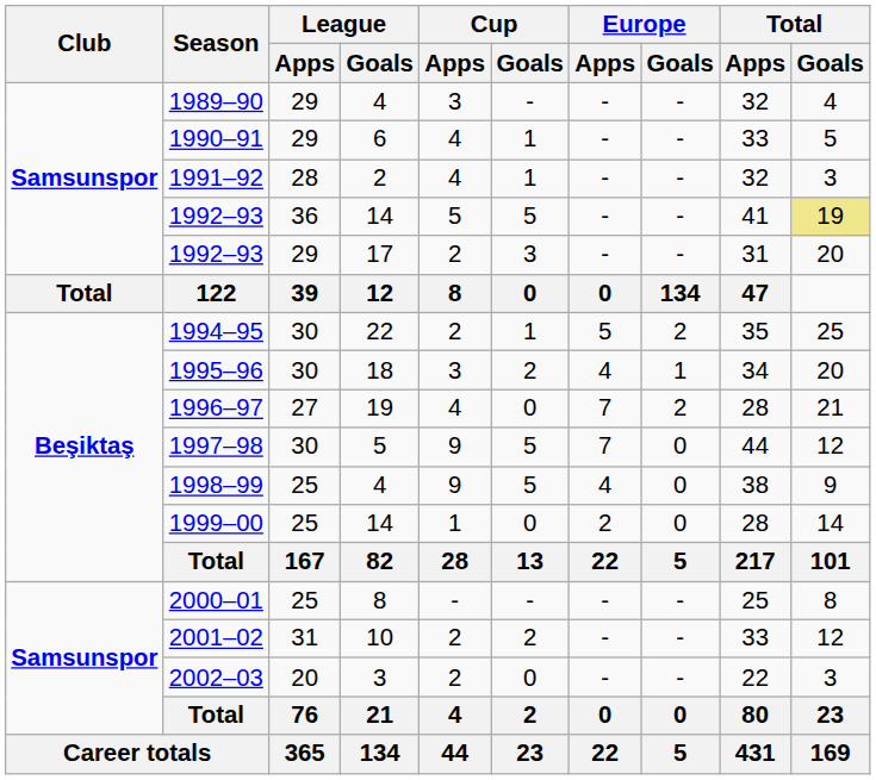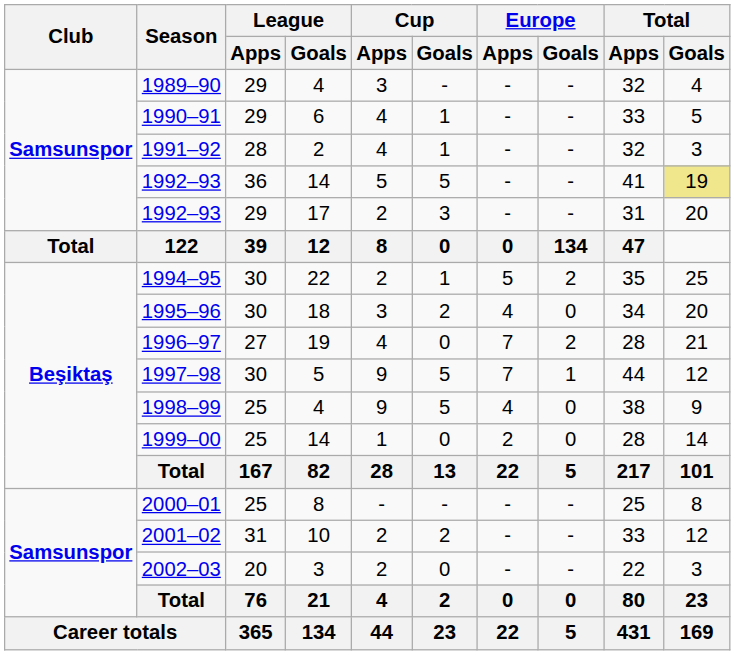1995–96 | Total / Apps: 1 -> 0
1997–98 | Total / Apps: 0 -> 1
